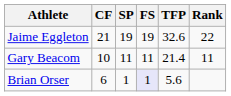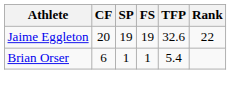Jaime Eggleton | CF: 21 -> 20
- row: Gary Beacom | 10 | 11 | 11 | 21.4 | 11
Brian Orser | FS: lavender background -> no background
Brian Orser | TFP: 5.6 -> 5.4
